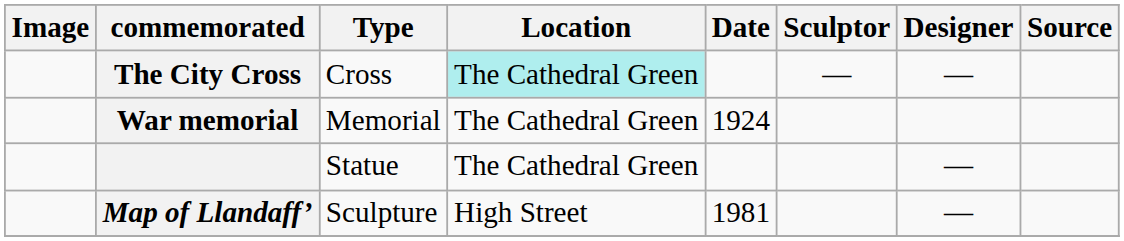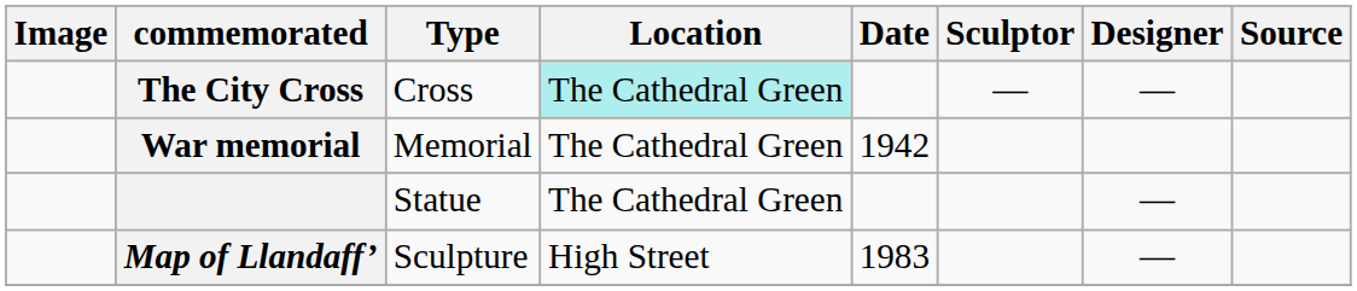War memorial | Date: 1924 -> 1942
Map of Llandaff’ | Date: 1981 -> 1983
